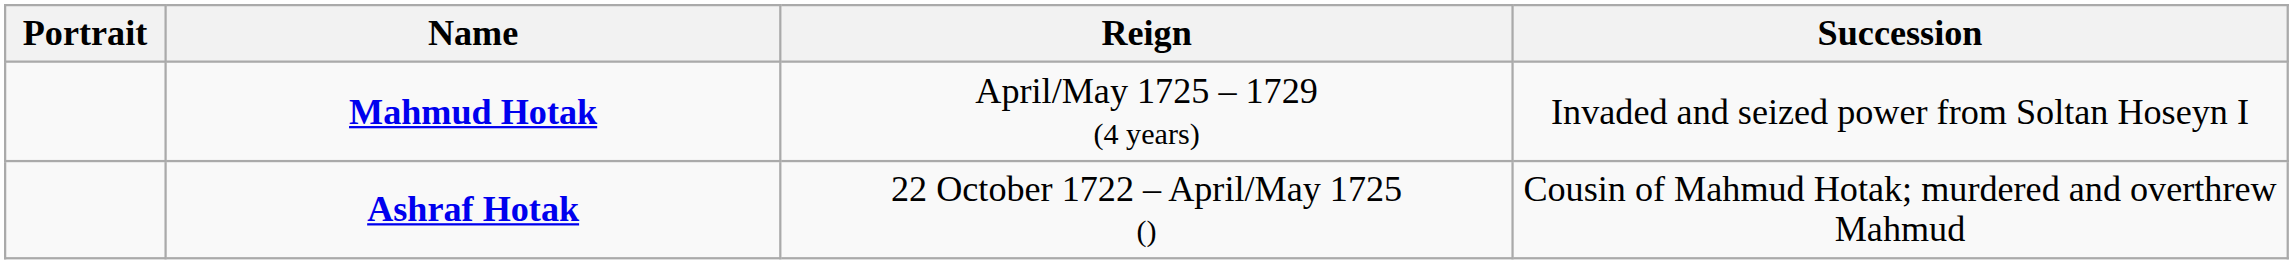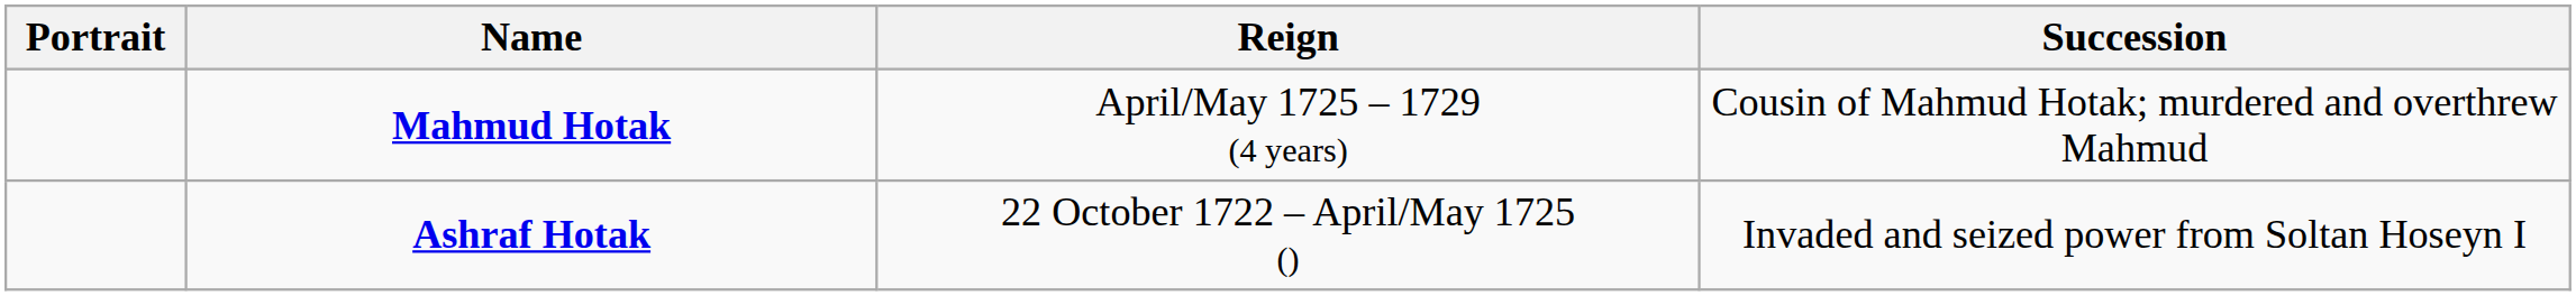Mahmud Hotak | Succession: Invaded and seized power from Soltan Hoseyn I -> Cousin of Mahmud Hotak; murdered and overthrew Mahmud
Ashraf Hotak | Succession: Cousin of Mahmud Hotak; murdered and overthrew Mahmud -> Invaded and seized power from Soltan Hoseyn I
